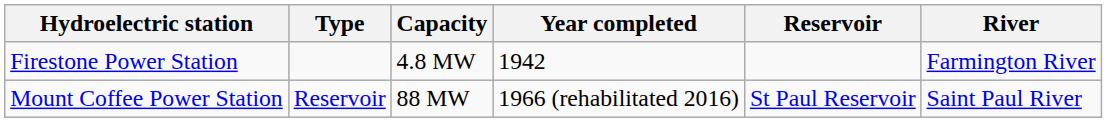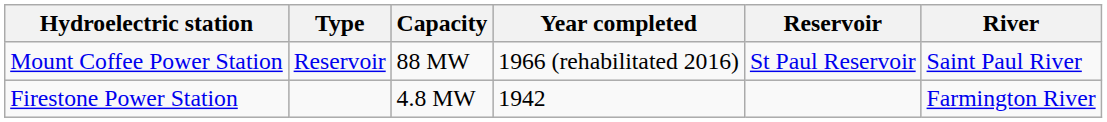rows swapped: Mount Coffee Power Station <-> Firestone Power Station
